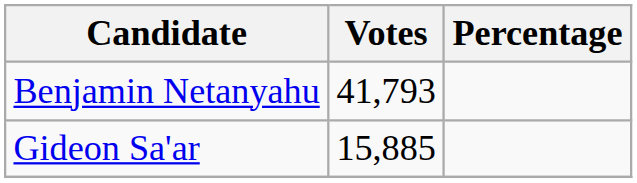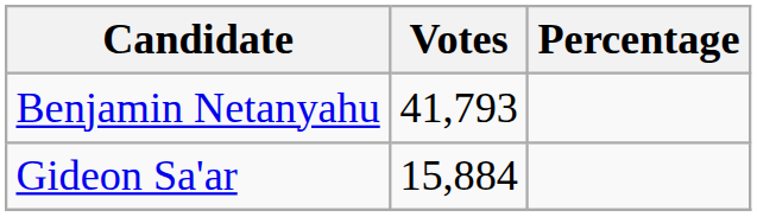Gideon Sa'ar | Votes: 15,885 -> 15,884
